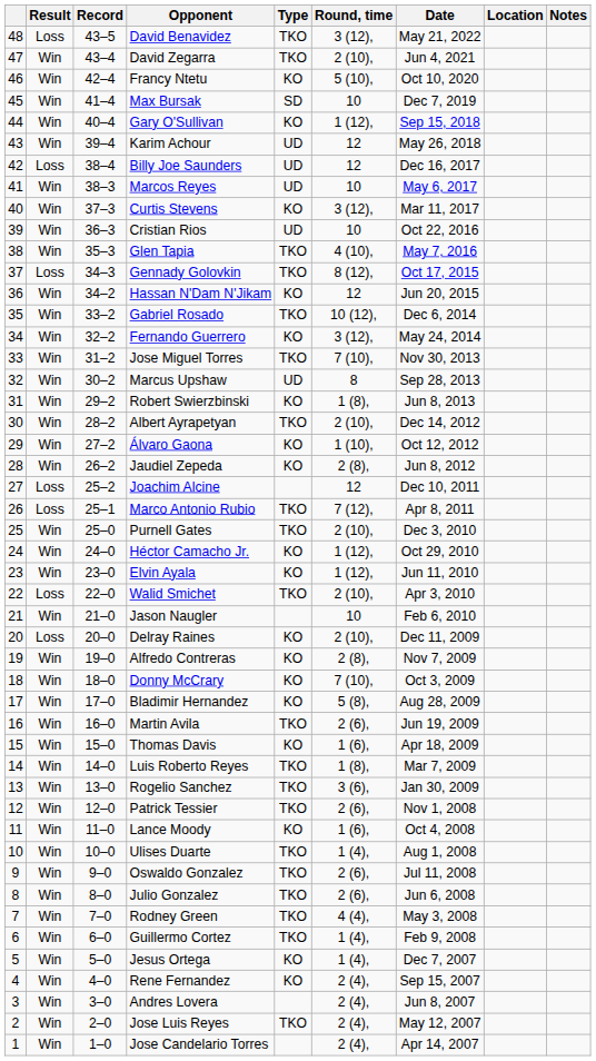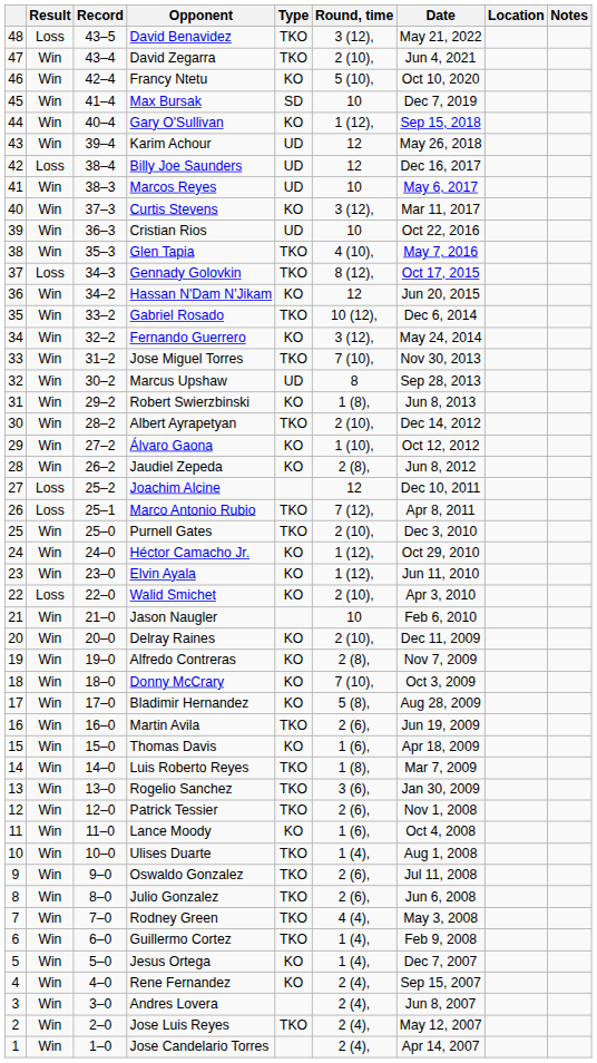Walid Smichet | Type: TKO -> KO
Delray Raines | Result: Loss -> Win
